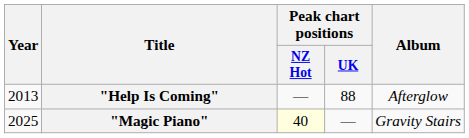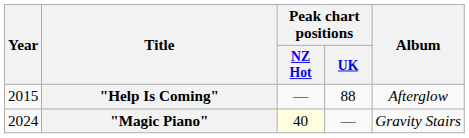"Help Is Coming" | Year: 2013 -> 2015
"Magic Piano" | Year: 2025 -> 2024
